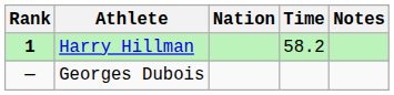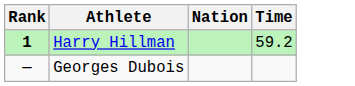- column: Notes
Harry Hillman | Time: 58.2 -> 59.2
